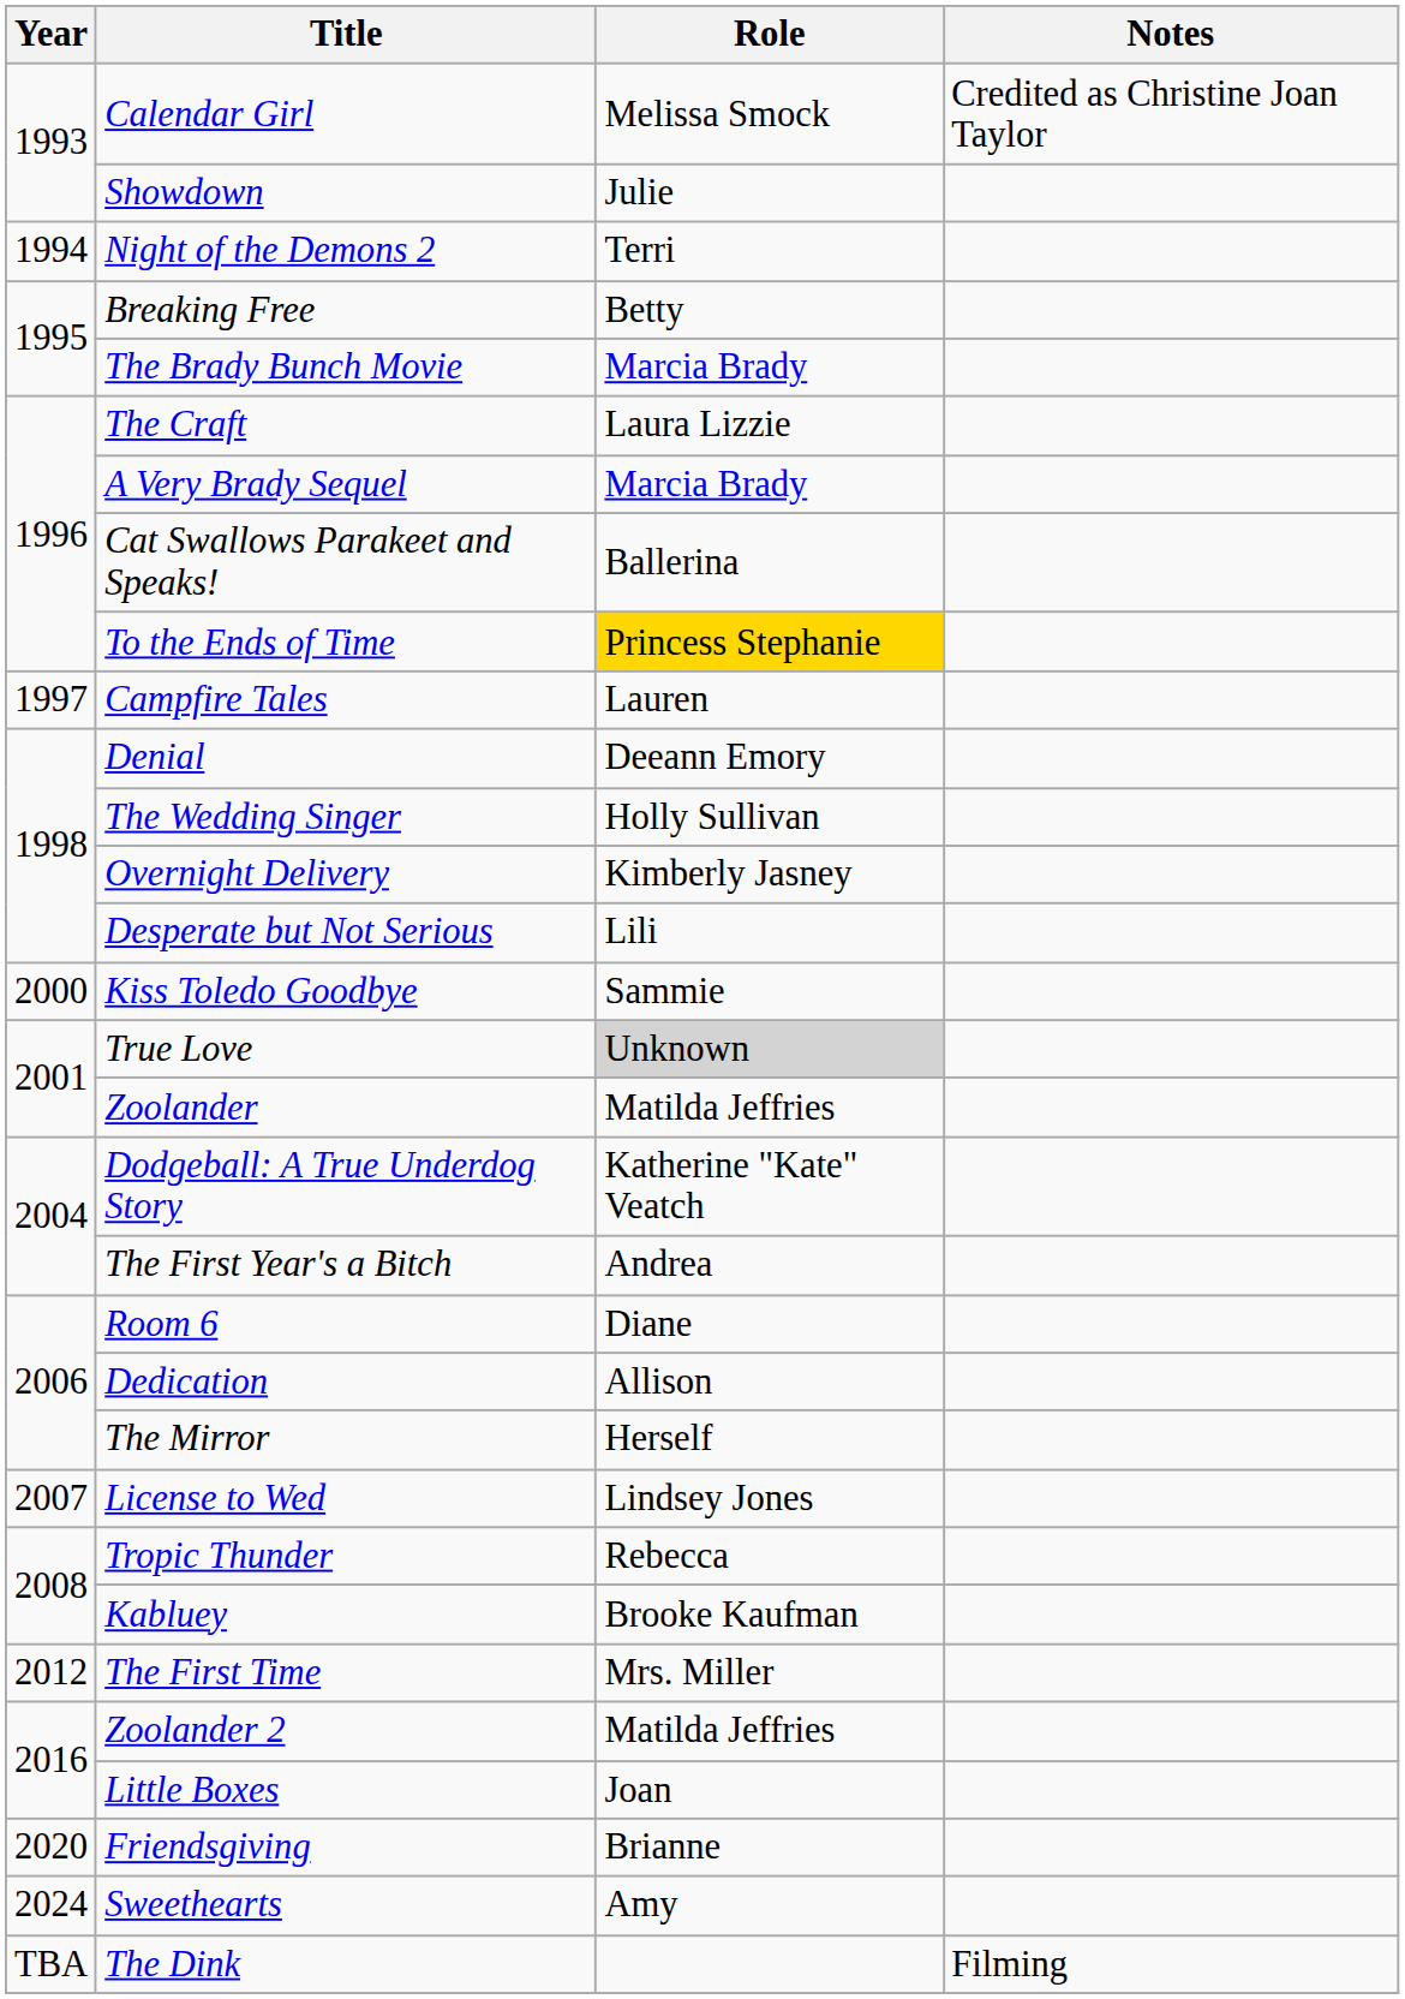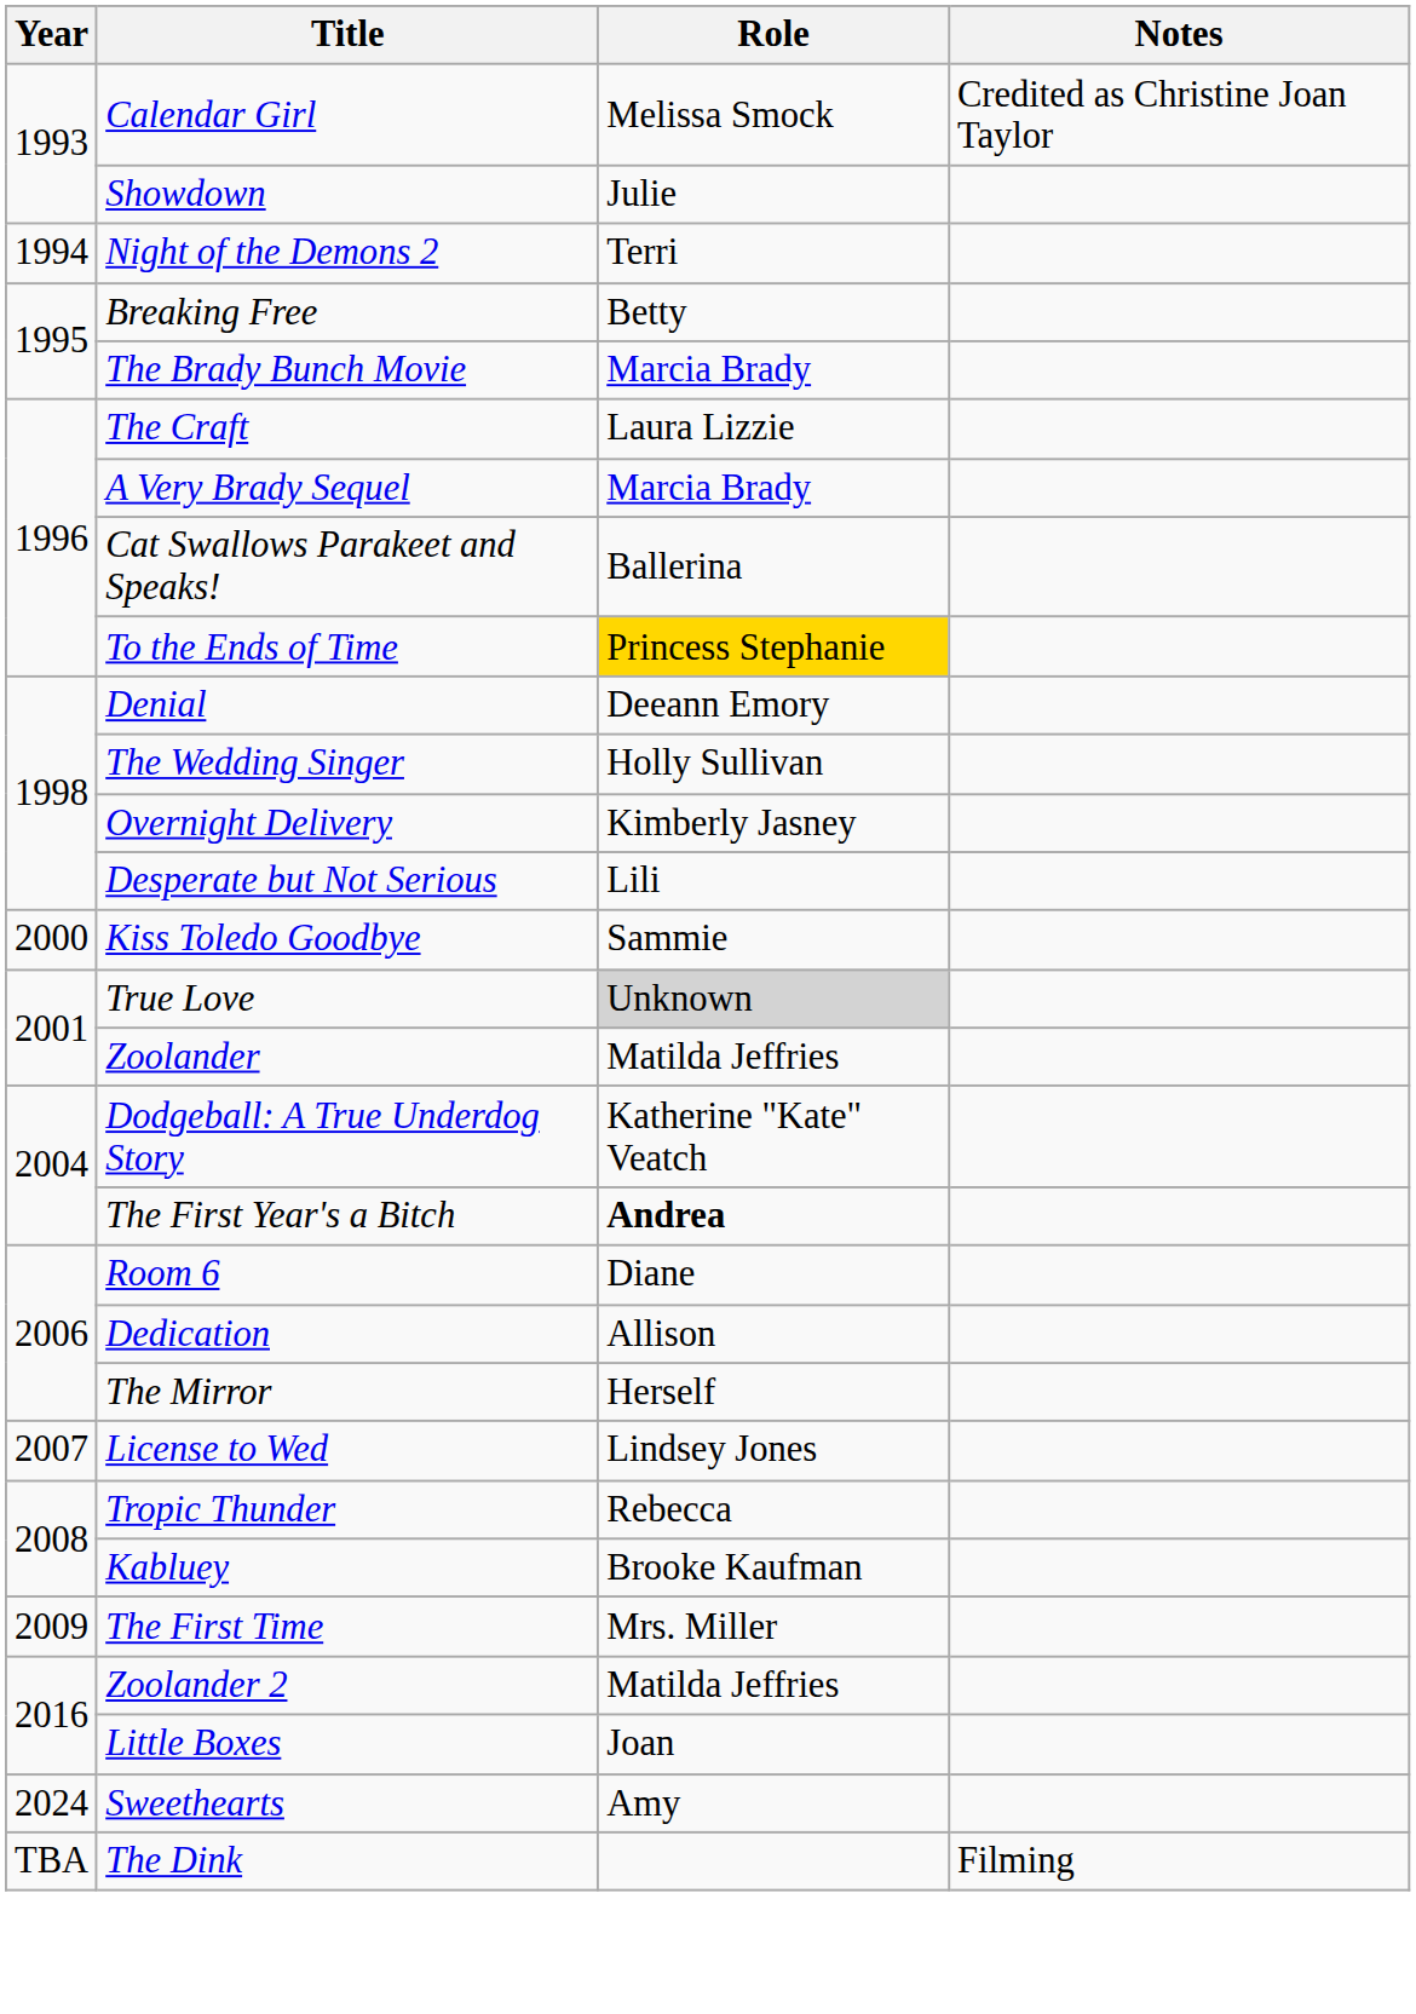- row: 1997 | Campfire Tales | Lauren
The First Year's a Bitch | Role: normal -> bold
The First Time | Year: 2012 -> 2009
- row: 2020 | Friendsgiving | Brianne
